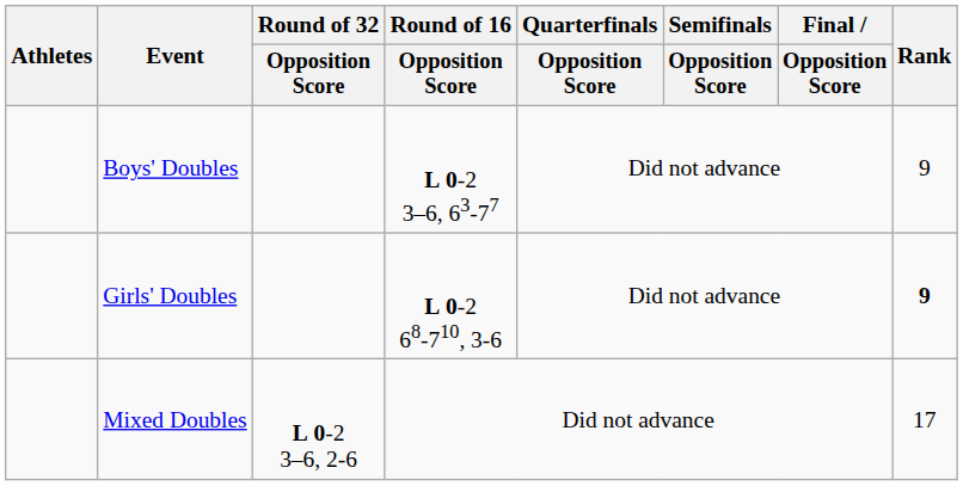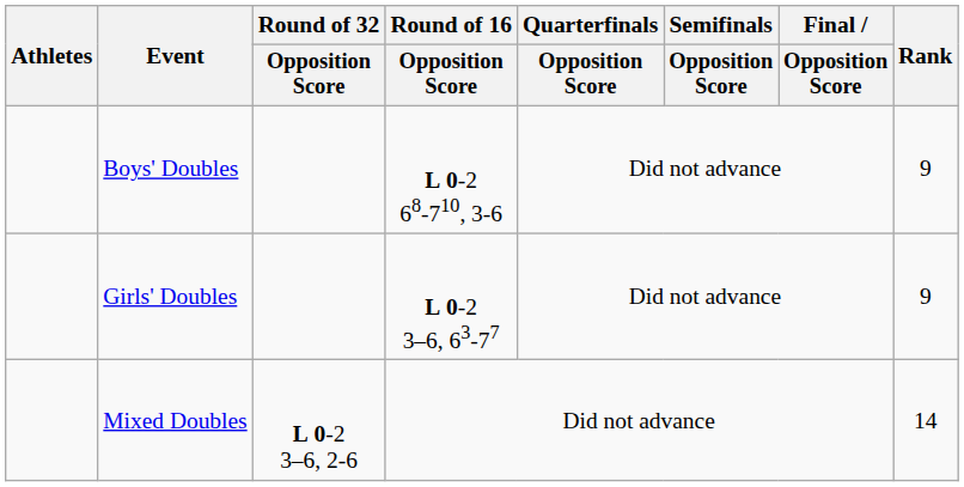Boys' Doubles | Round of 16 / Opposition Score: L 0-2 3–6, 63-77 -> L 0-2 68-710, 3-6
Girls' Doubles | Round of 16 / Opposition Score: L 0-2 68-710, 3-6 -> L 0-2 3–6, 63-77
Girls' Doubles | Rank: bold -> normal
Mixed Doubles | Rank: 17 -> 14
